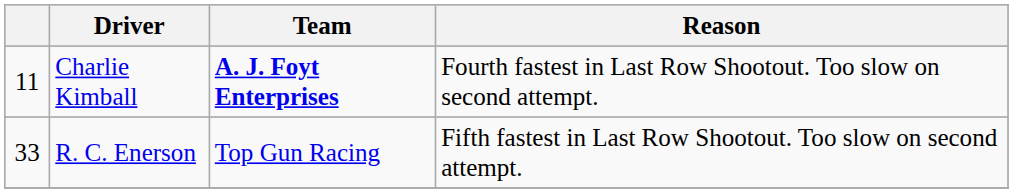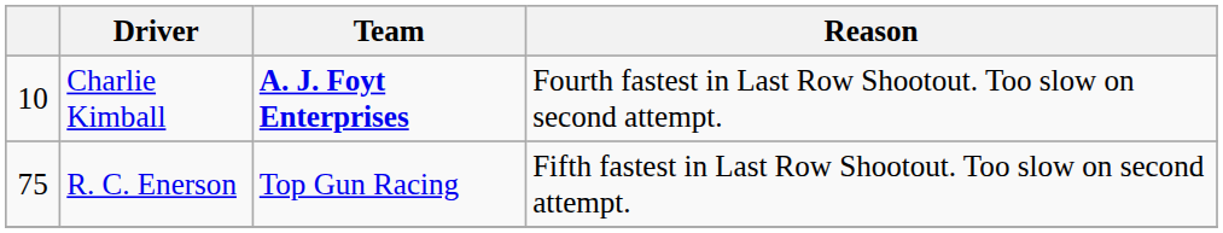Charlie Kimball | column 1: 11 -> 10
R. C. Enerson | column 1: 33 -> 75
